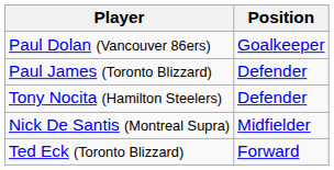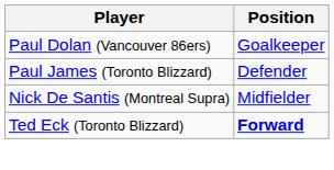- row: Tony Nocita (Hamilton Steelers) | Defender
Ted Eck (Toronto Blizzard) | Position: normal -> bold
